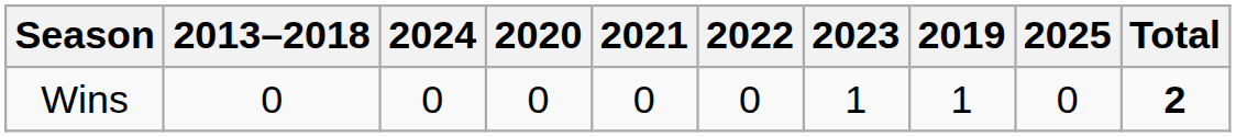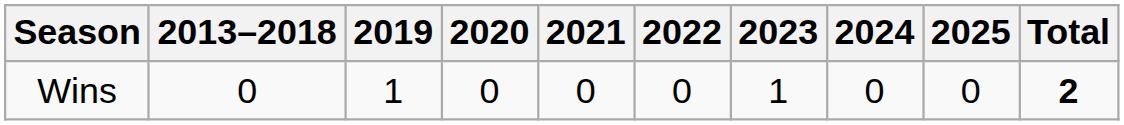columns swapped: 2019 <-> 2024
